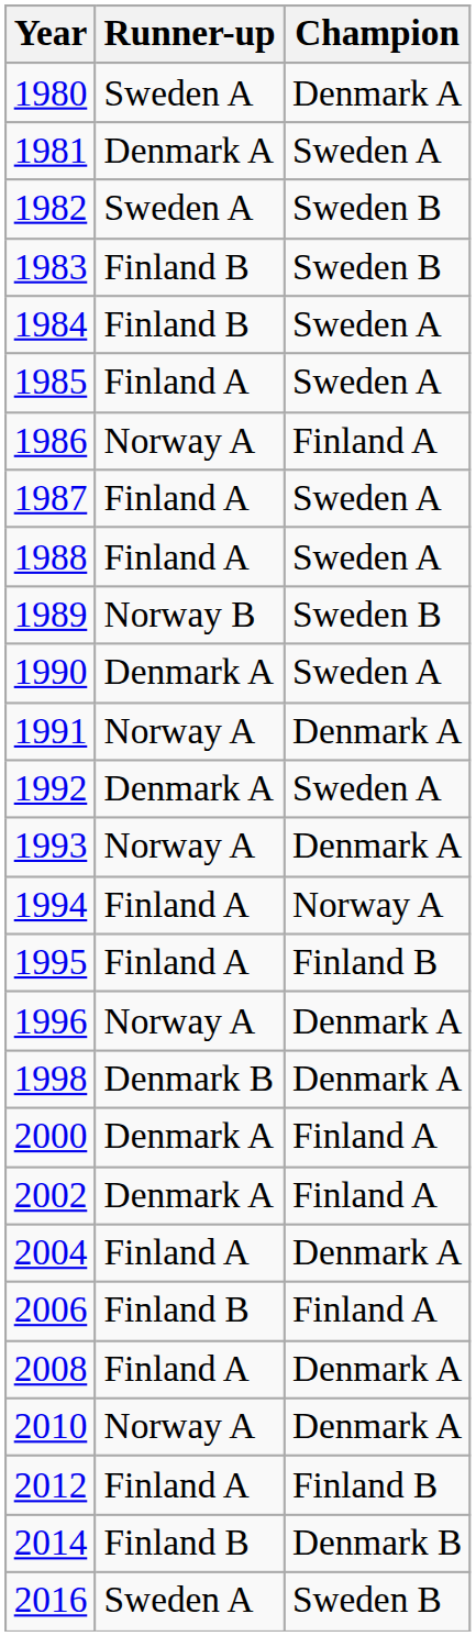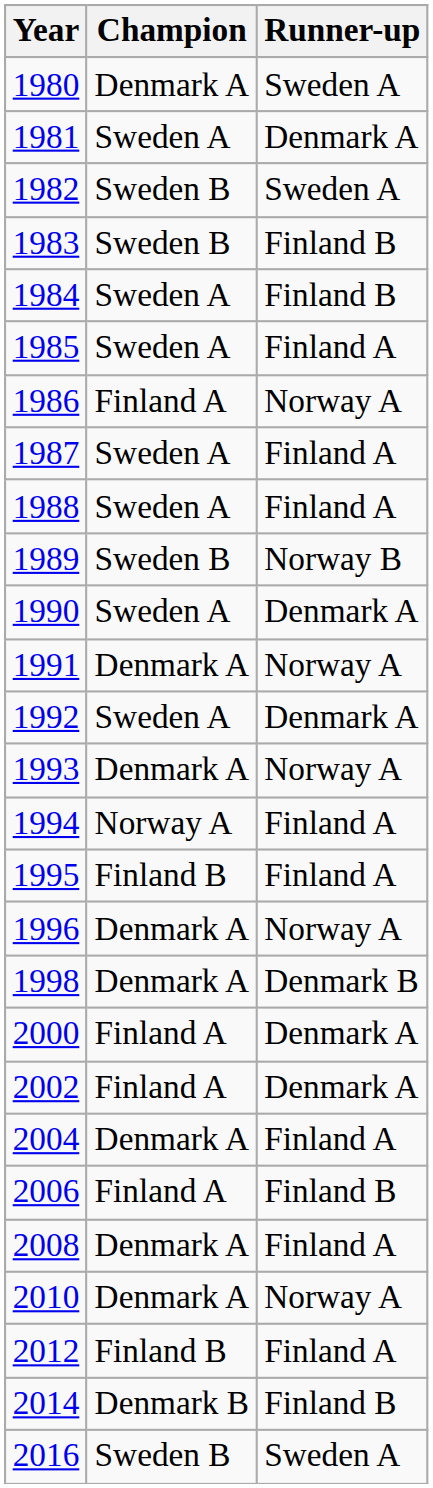columns swapped: Champion <-> Runner-up
